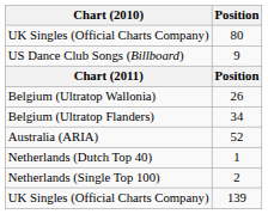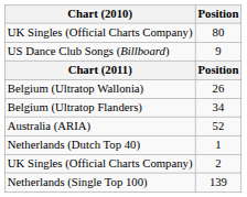2 | Chart (2010): Netherlands (Single Top 100) -> UK Singles (Official Charts Company)
139 | Chart (2010): UK Singles (Official Charts Company) -> Netherlands (Single Top 100)
